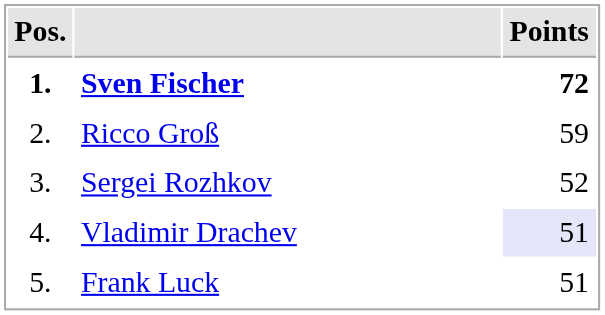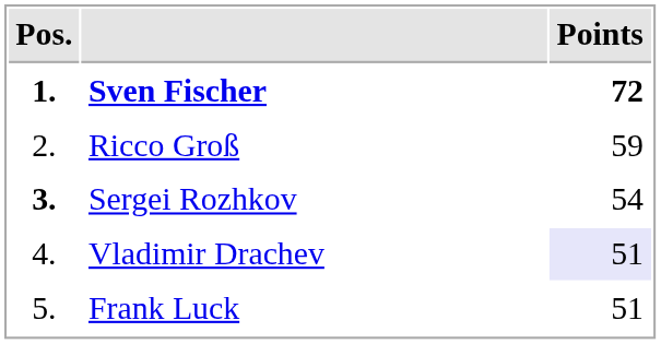Sergei Rozhkov | Pos.: normal -> bold
Sergei Rozhkov | Points: 52 -> 54
